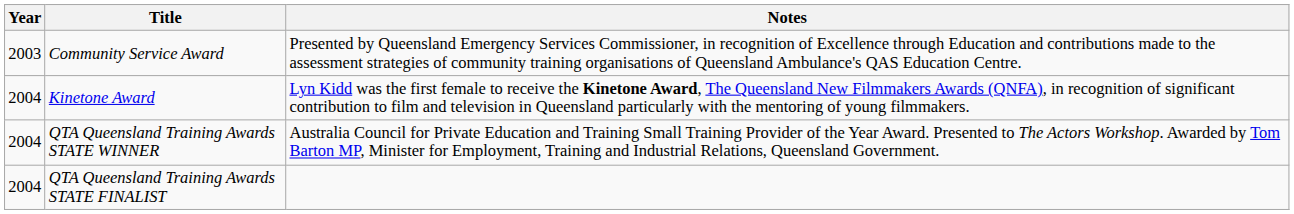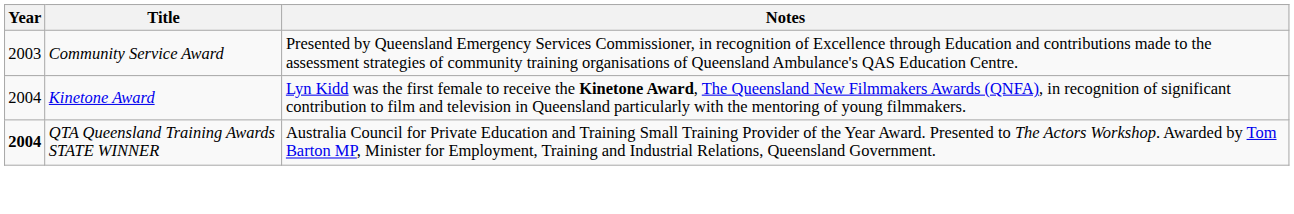QTA Queensland Training Awards STATE WINNER | Year: normal -> bold
- row: 2004 | QTA Queensland Training Awards STATE FINALIST
